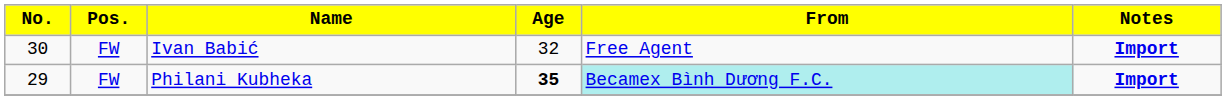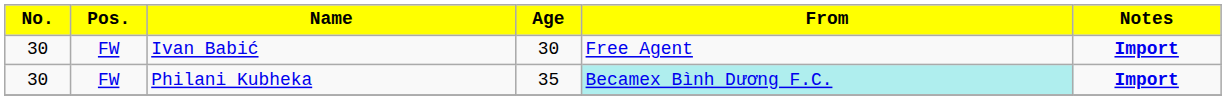Ivan Babić | Age: 32 -> 30
Philani Kubheka | No.: 29 -> 30
Philani Kubheka | Age: bold -> normal
